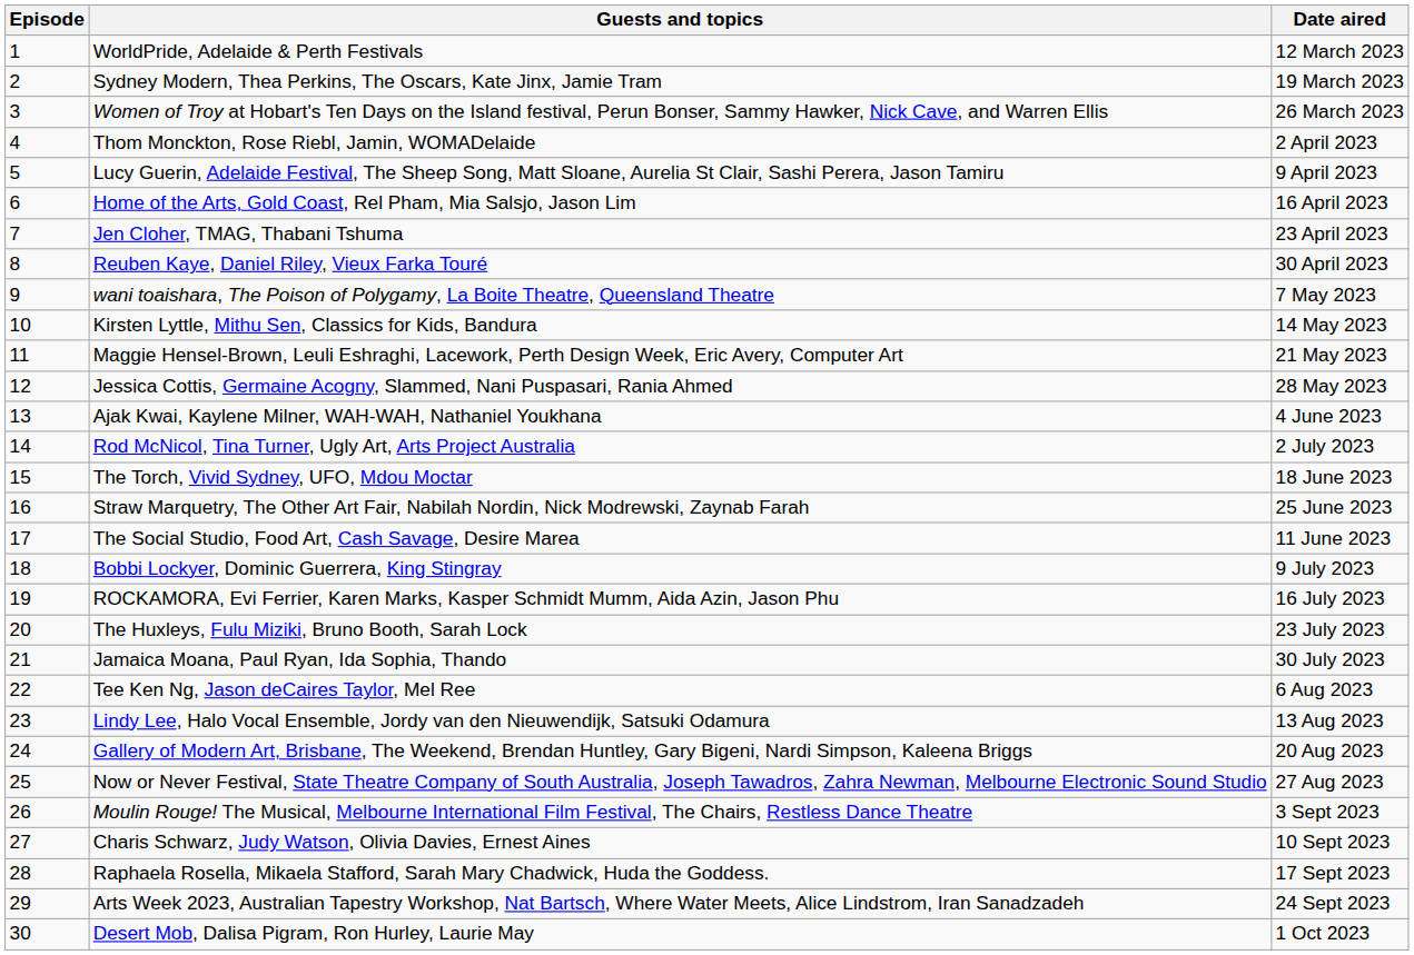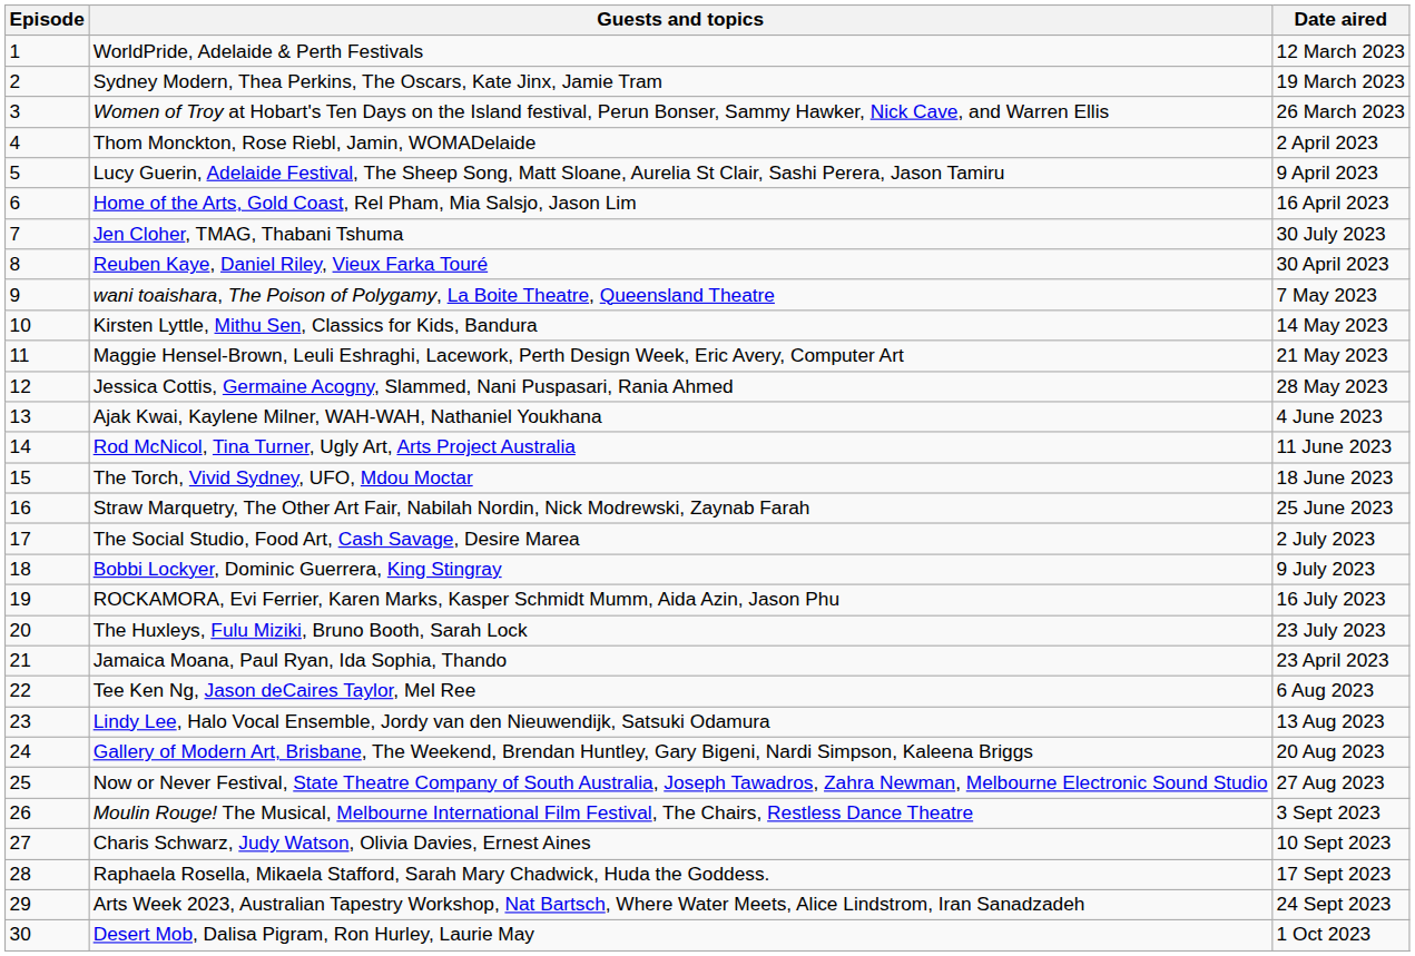Jen Cloher, TMAG, Thabani Tshuma | Date aired: 23 April 2023 -> 30 July 2023
Rod McNicol, Tina Turner, Ugly Art, Arts Project Australia | Date aired: 2 July 2023 -> 11 June 2023
The Social Studio, Food Art, Cash Savage, Desire Marea | Date aired: 11 June 2023 -> 2 July 2023
Jamaica Moana, Paul Ryan, Ida Sophia, Thando | Date aired: 30 July 2023 -> 23 April 2023
